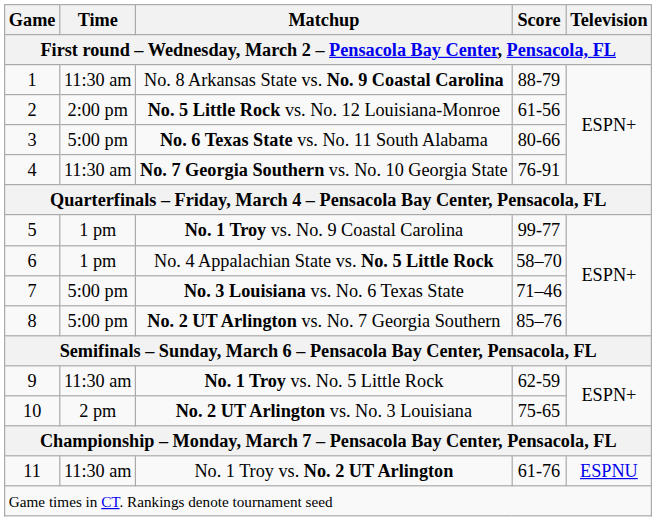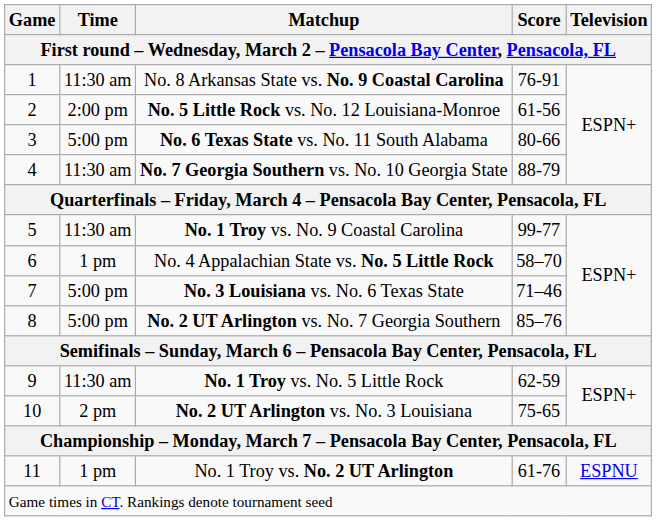No. 8 Arkansas State vs. No. 9 Coastal Carolina | Score: 88-79 -> 76-91
No. 7 Georgia Southern vs. No. 10 Georgia State | Score: 76-91 -> 88-79
No. 1 Troy vs. No. 9 Coastal Carolina | Time: 1 pm -> 11:30 am
No. 1 Troy vs. No. 2 UT Arlington | Time: 11:30 am -> 1 pm
